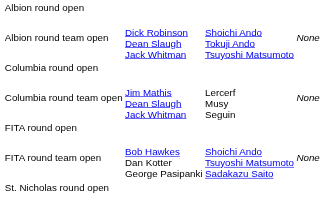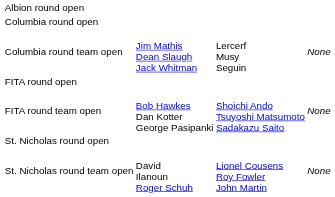- row: Albion round team open | Dick Robinson Dean Slaugh Jack Whitman | Shoichi Ando Tokuji Ando Tsuyoshi Matsumoto | None
+ row: St. Nicholas round team open | David Ilanoun Roger Schuh | Lionel Cousens Roy Fowler John Martin | None
